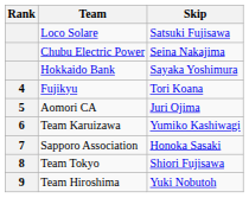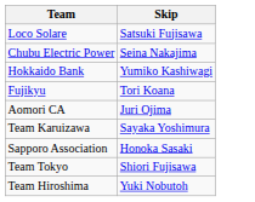- column: Rank | 4 | 5 | 6 | 7 | 8 | 9
Hokkaido Bank | Skip: Sayaka Yoshimura -> Yumiko Kashiwagi
Team Karuizawa | Skip: Yumiko Kashiwagi -> Sayaka Yoshimura
